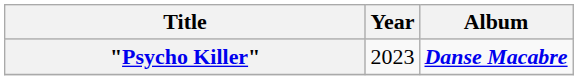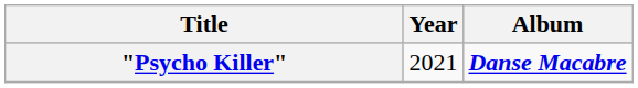"Psycho Killer" | Year: 2023 -> 2021
